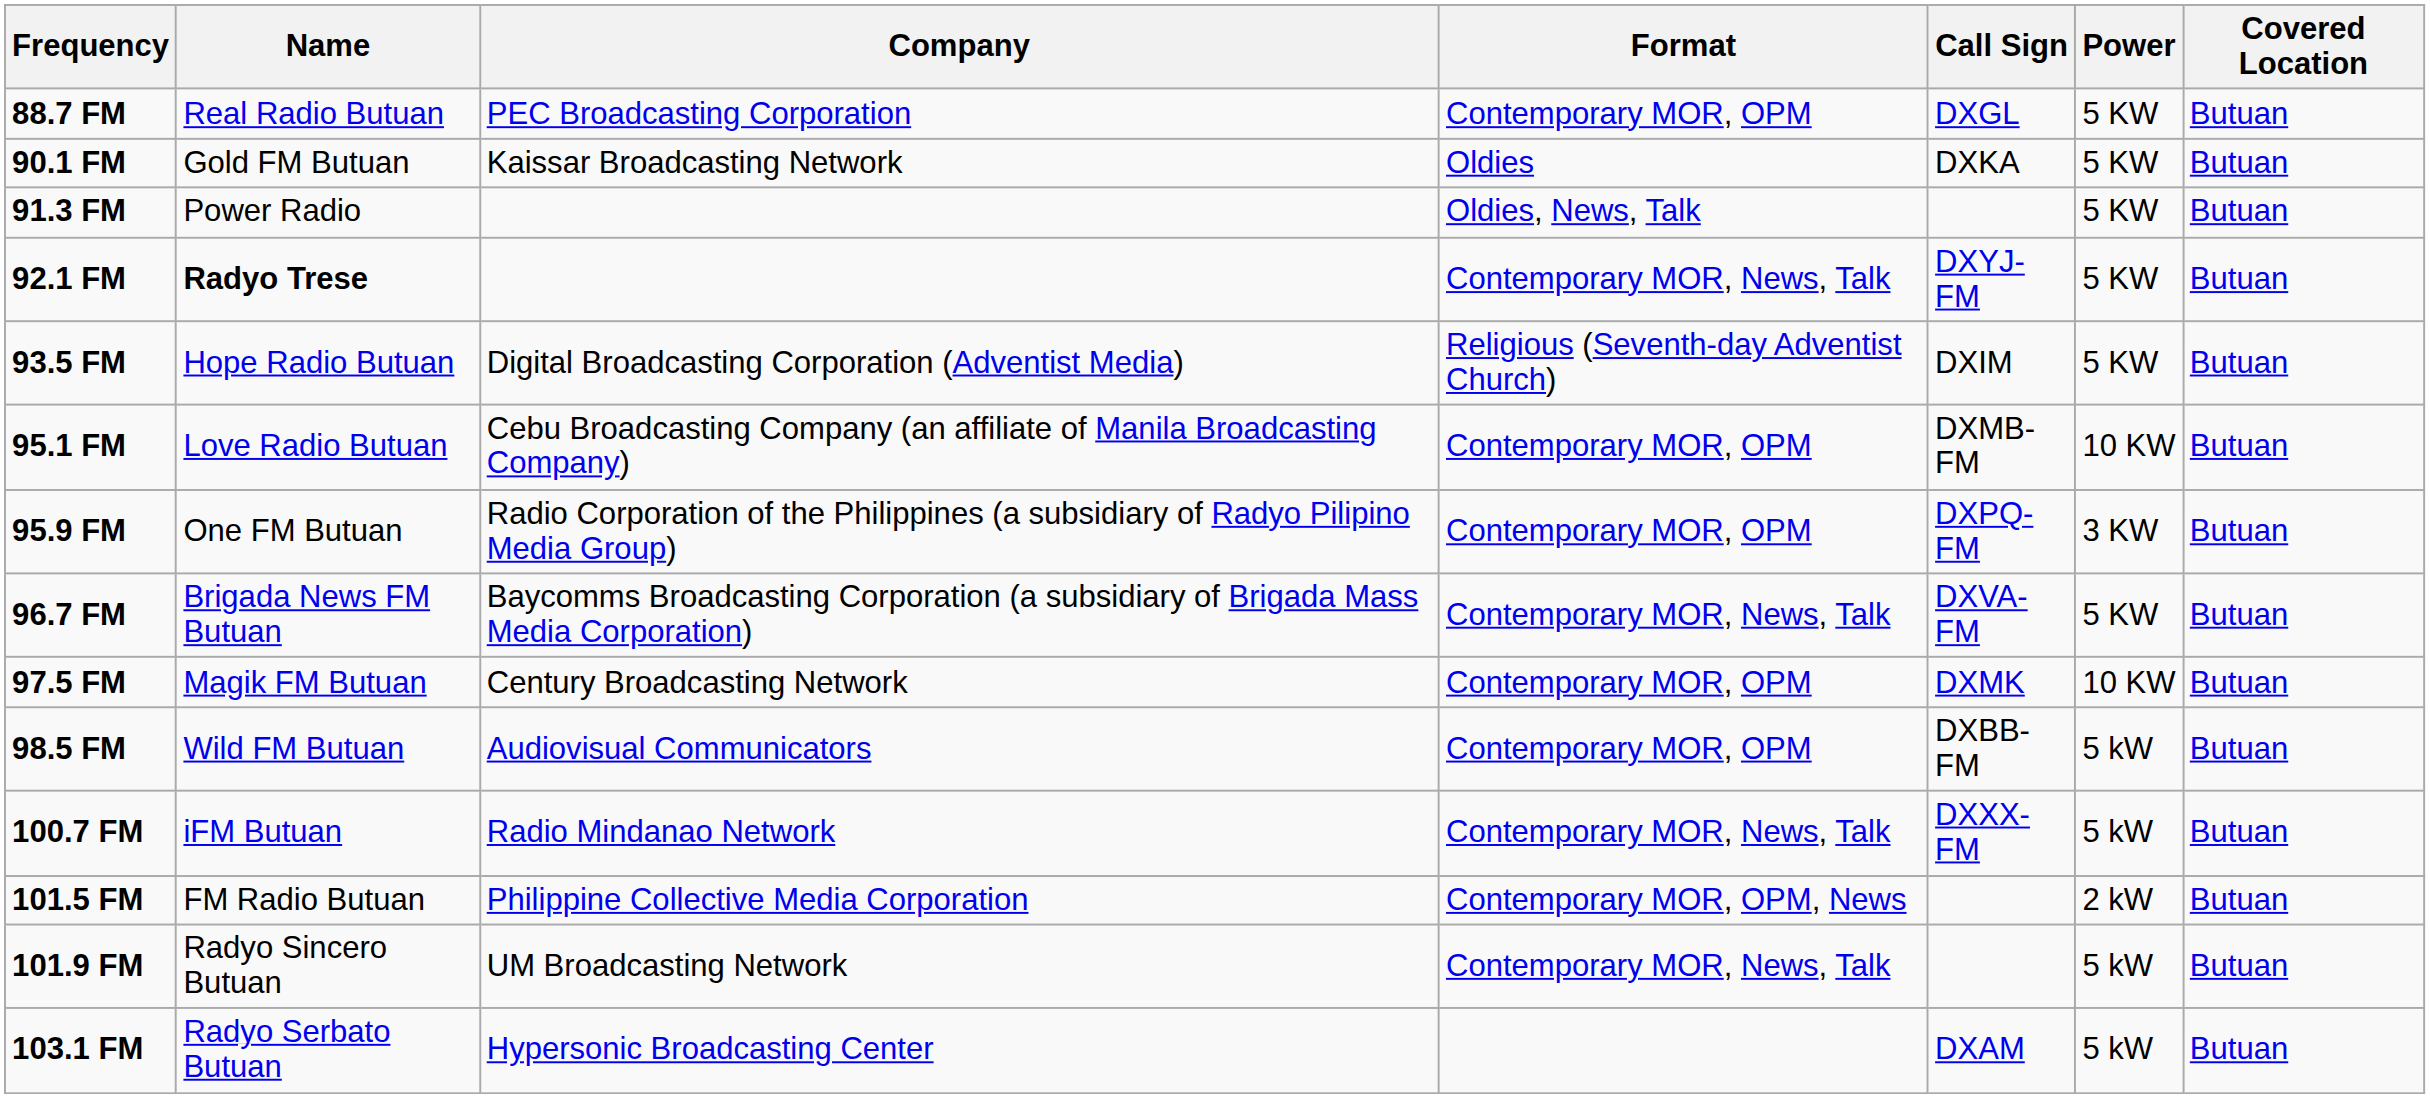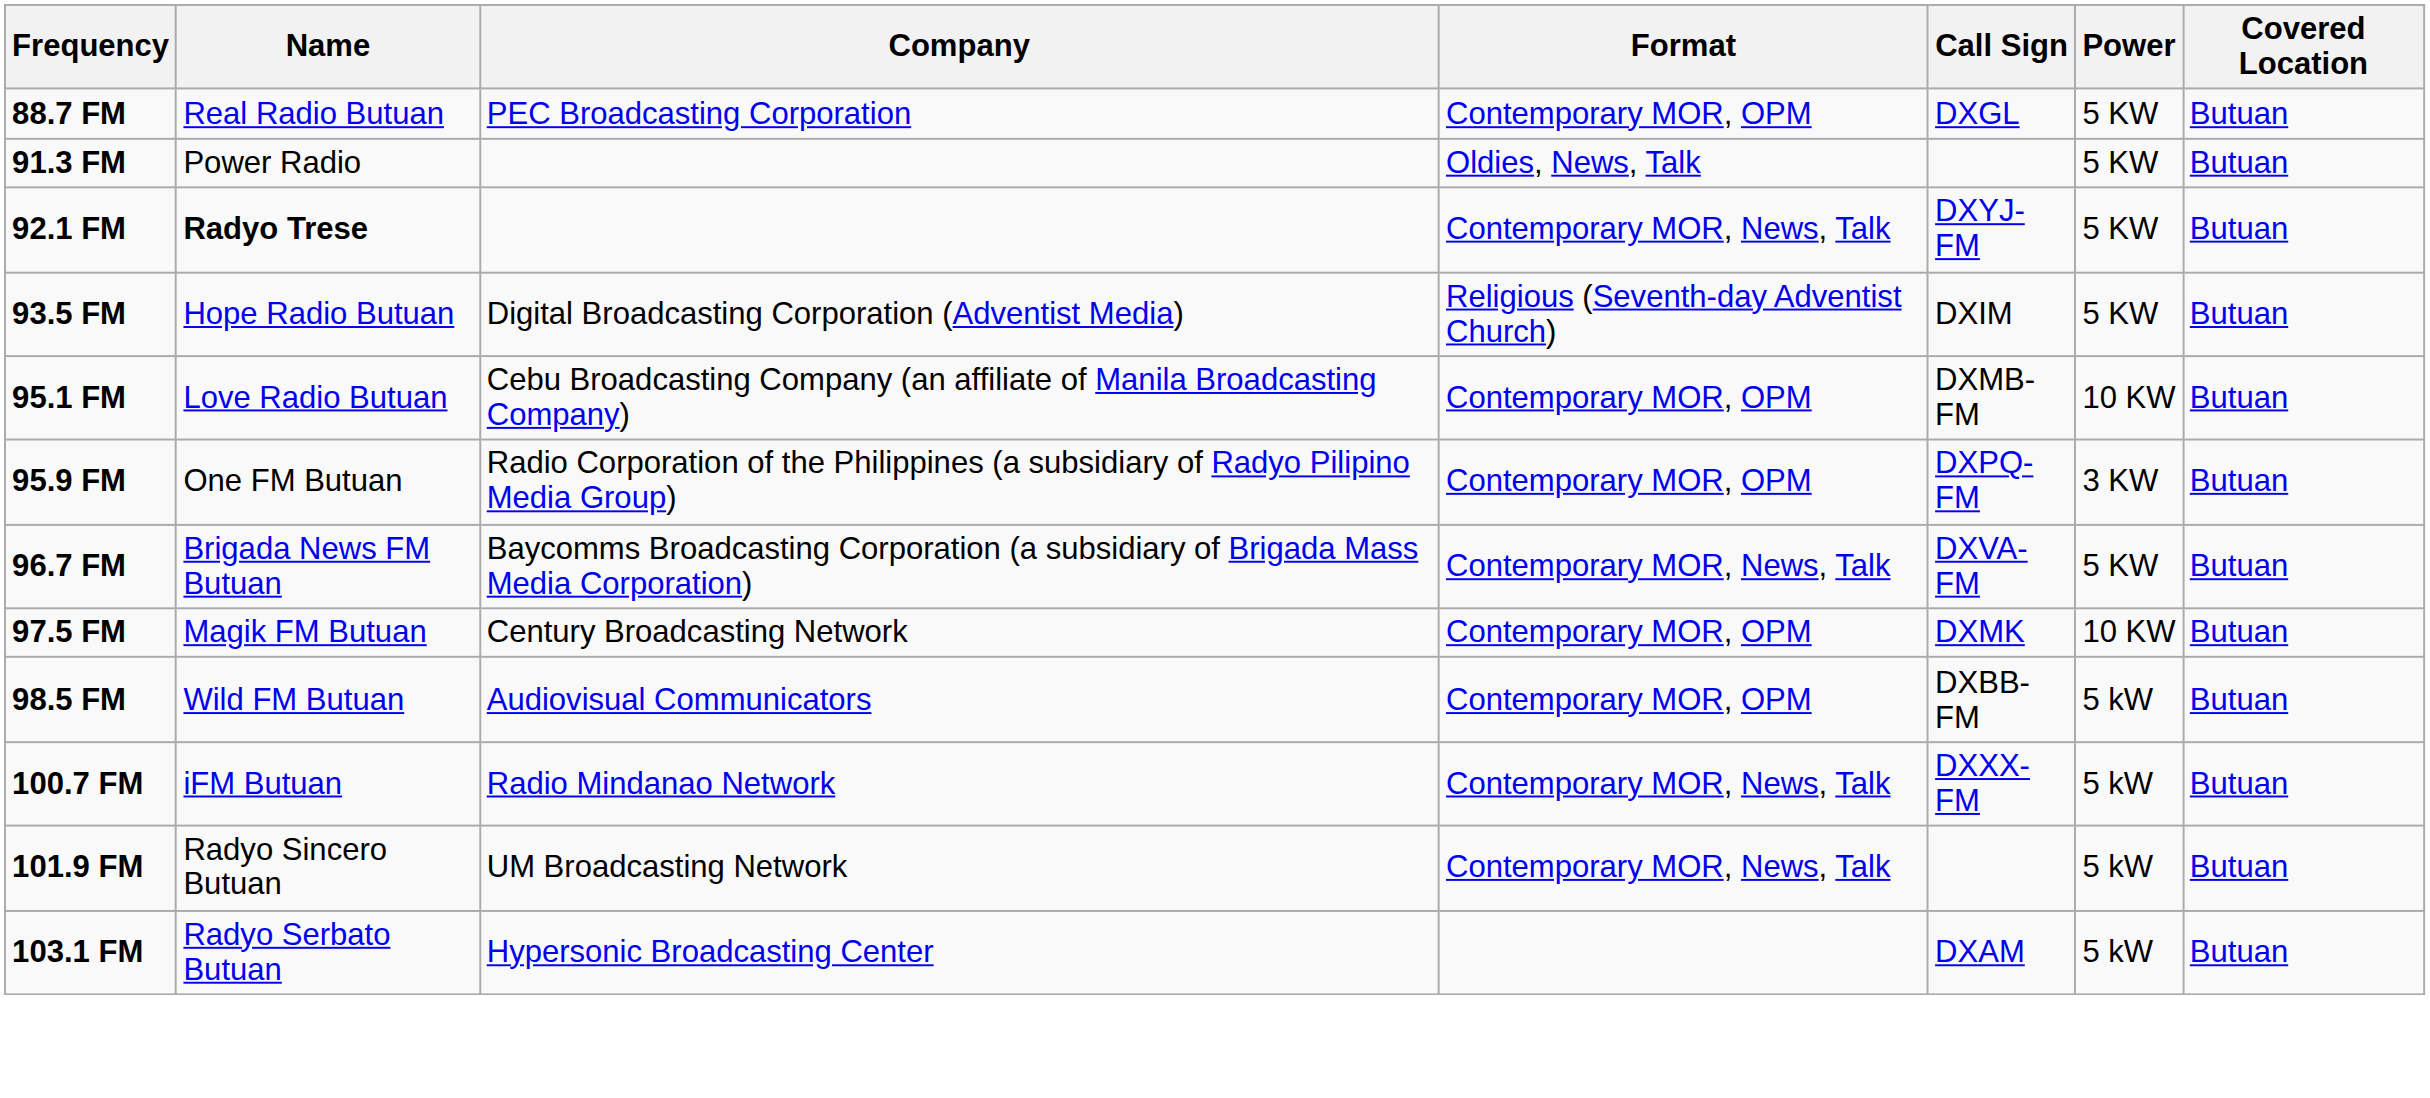- row: 90.1 FM | Gold FM Butuan | Kaissar Broadcasting Network | Oldies | DXKA | 5 KW | Butuan
- row: 101.5 FM | FM Radio Butuan | Philippine Collective Media Corporation | Contemporary MOR, OPM, News | 2 kW | Butuan
